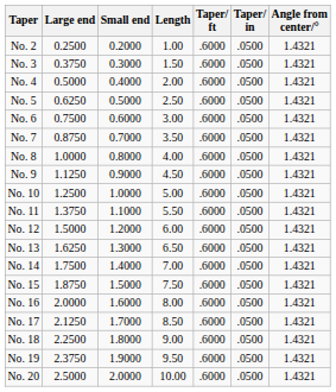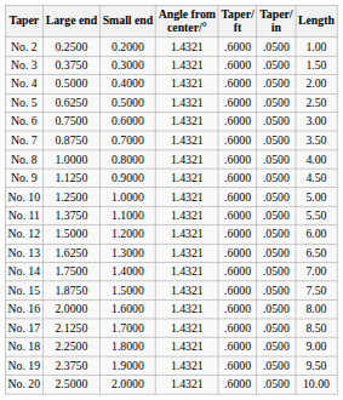columns swapped: Length <-> Angle from center/°
